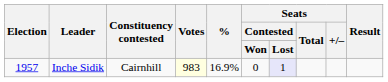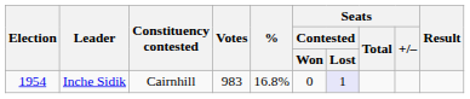Inche Sidik | Election: 1957 -> 1954
Inche Sidik | Votes: lightyellow background -> no background
Inche Sidik | %: 16.9% -> 16.8%
